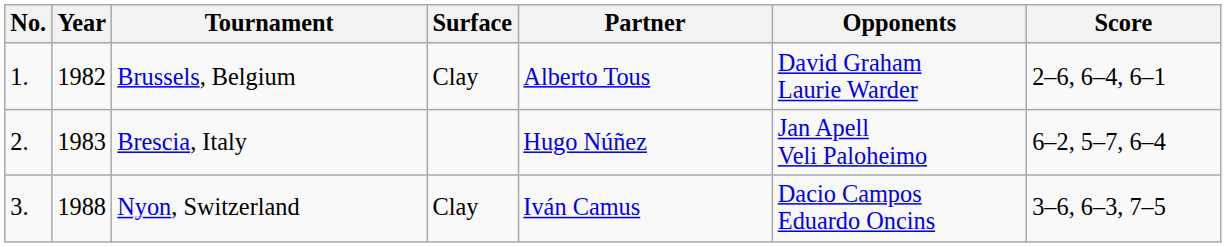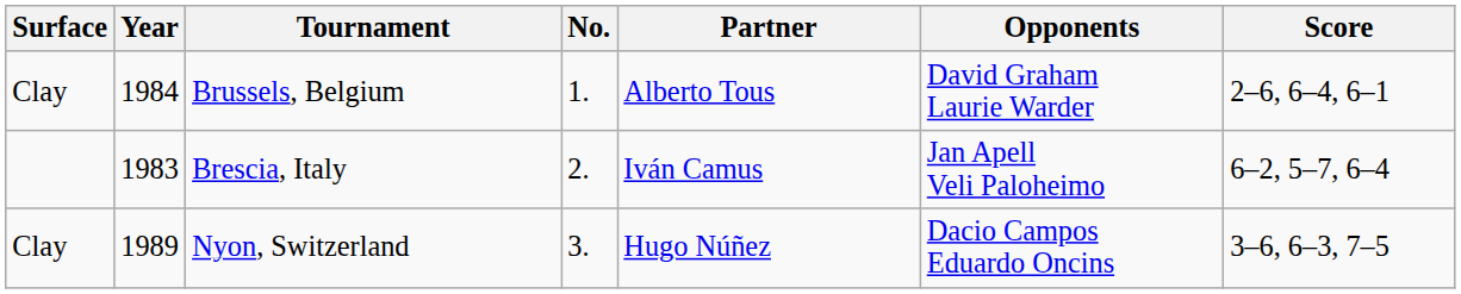columns swapped: No. <-> Surface
Brussels, Belgium | Year: 1982 -> 1984
Brescia, Italy | Partner: Hugo Núñez -> Iván Camus
Nyon, Switzerland | Year: 1988 -> 1989
Nyon, Switzerland | Partner: Iván Camus -> Hugo Núñez
